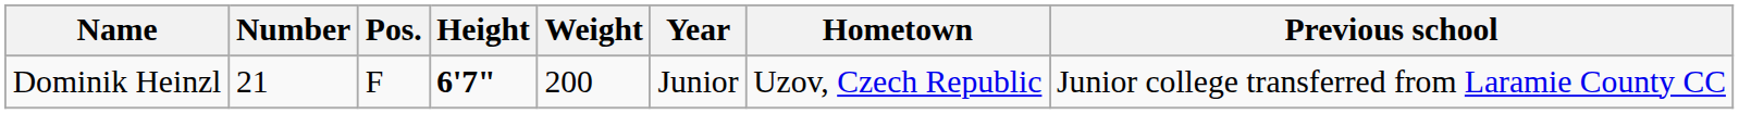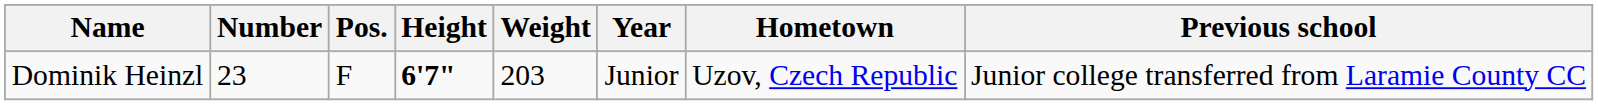Dominik Heinzl | Number: 21 -> 23
Dominik Heinzl | Weight: 200 -> 203
